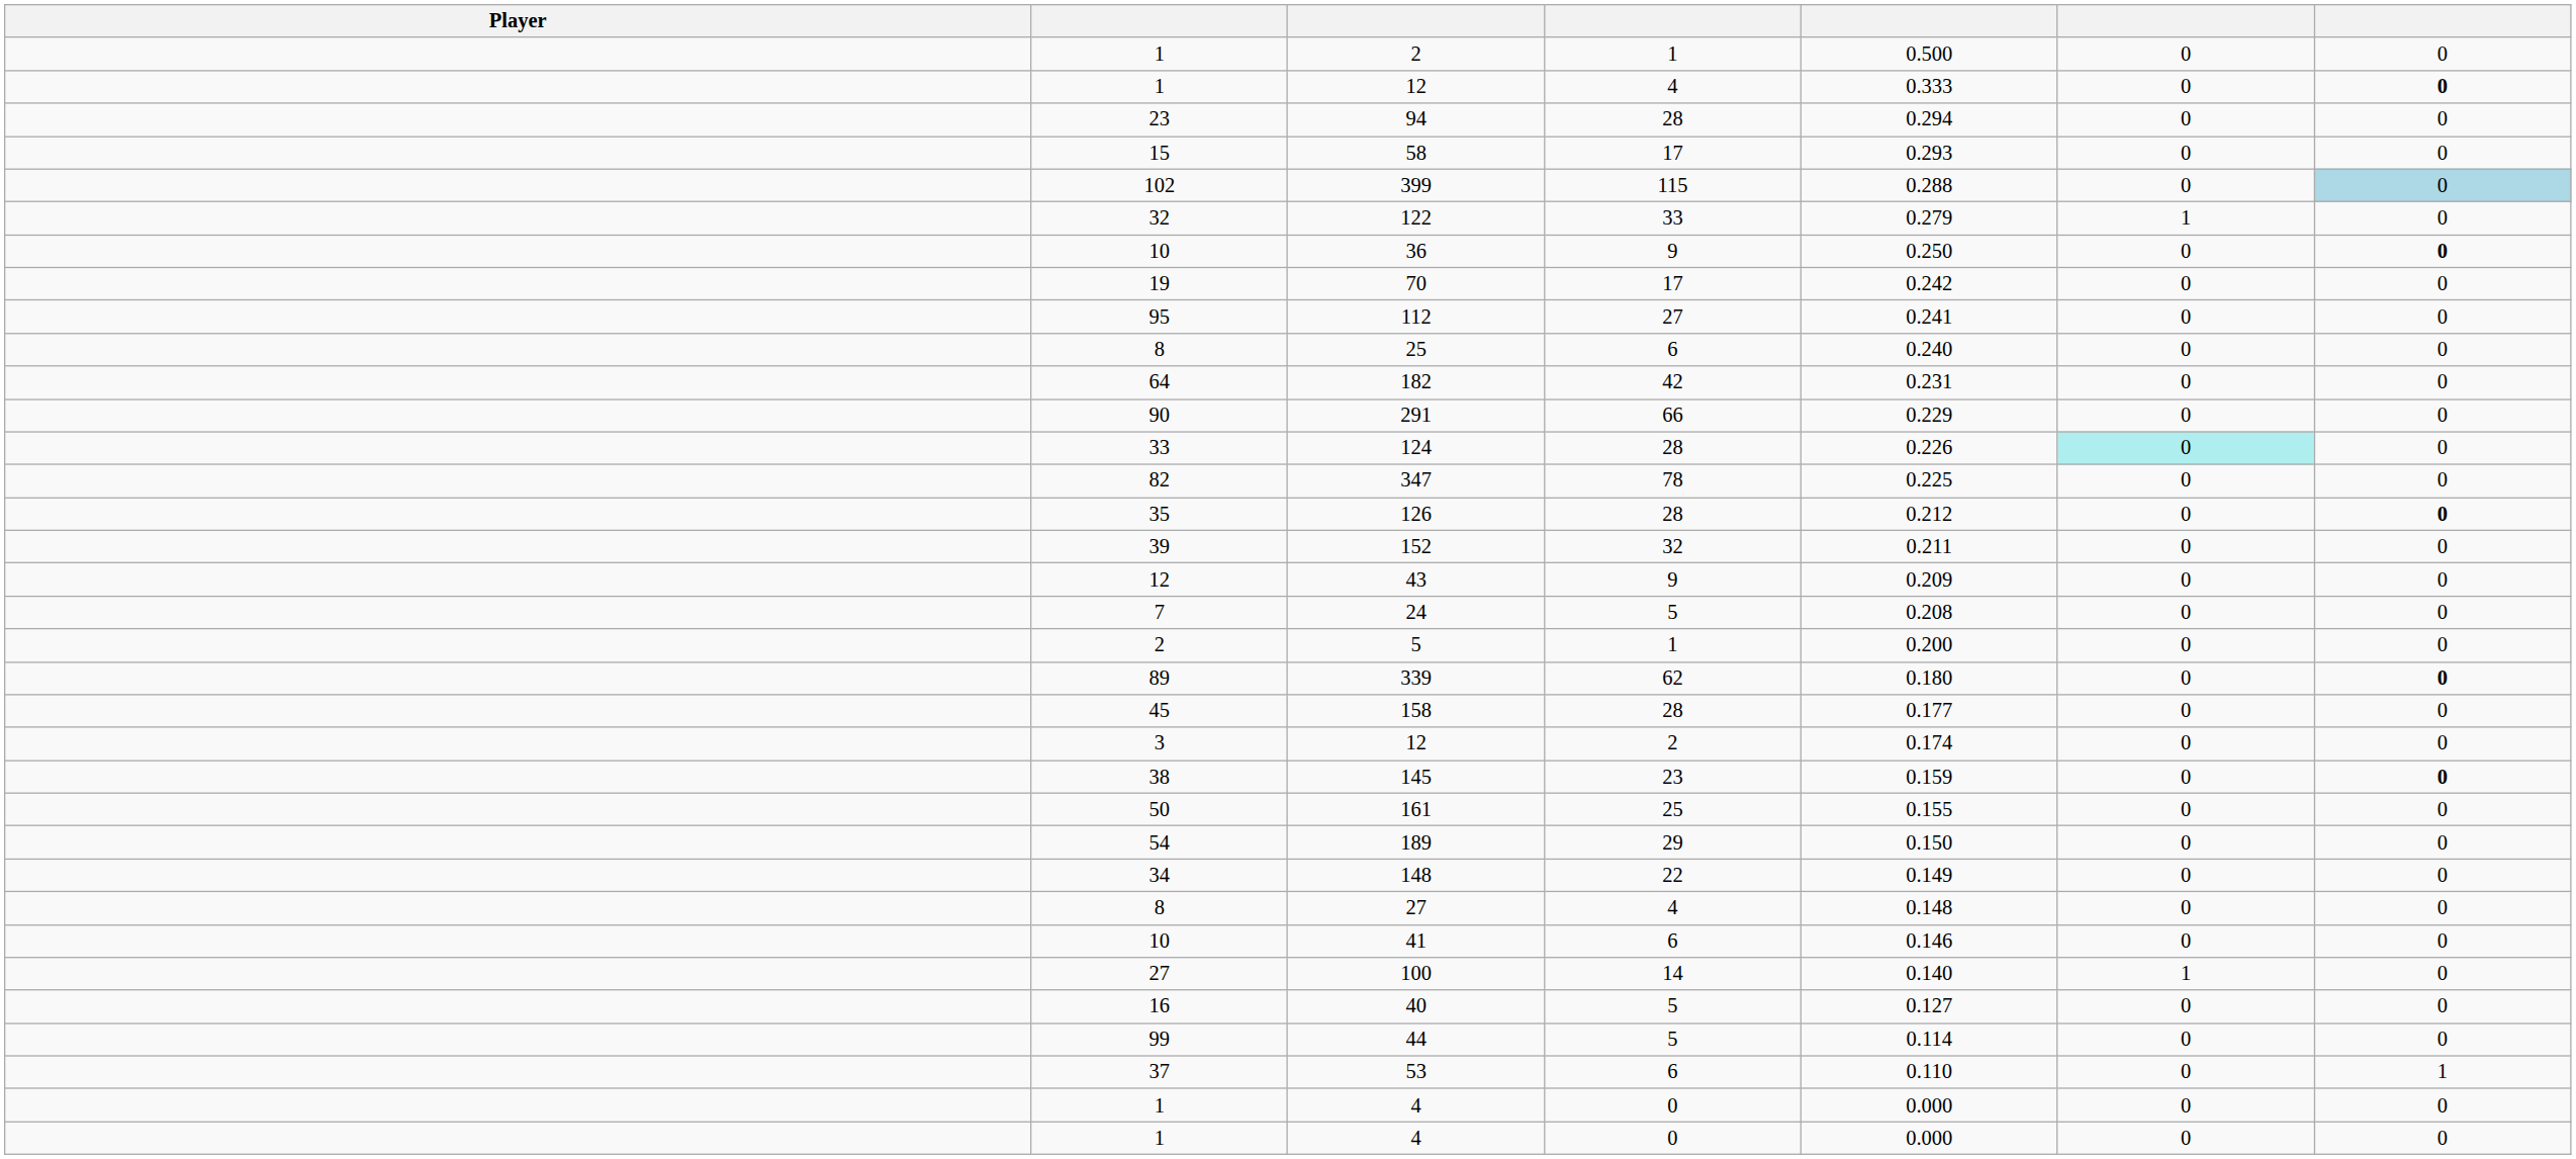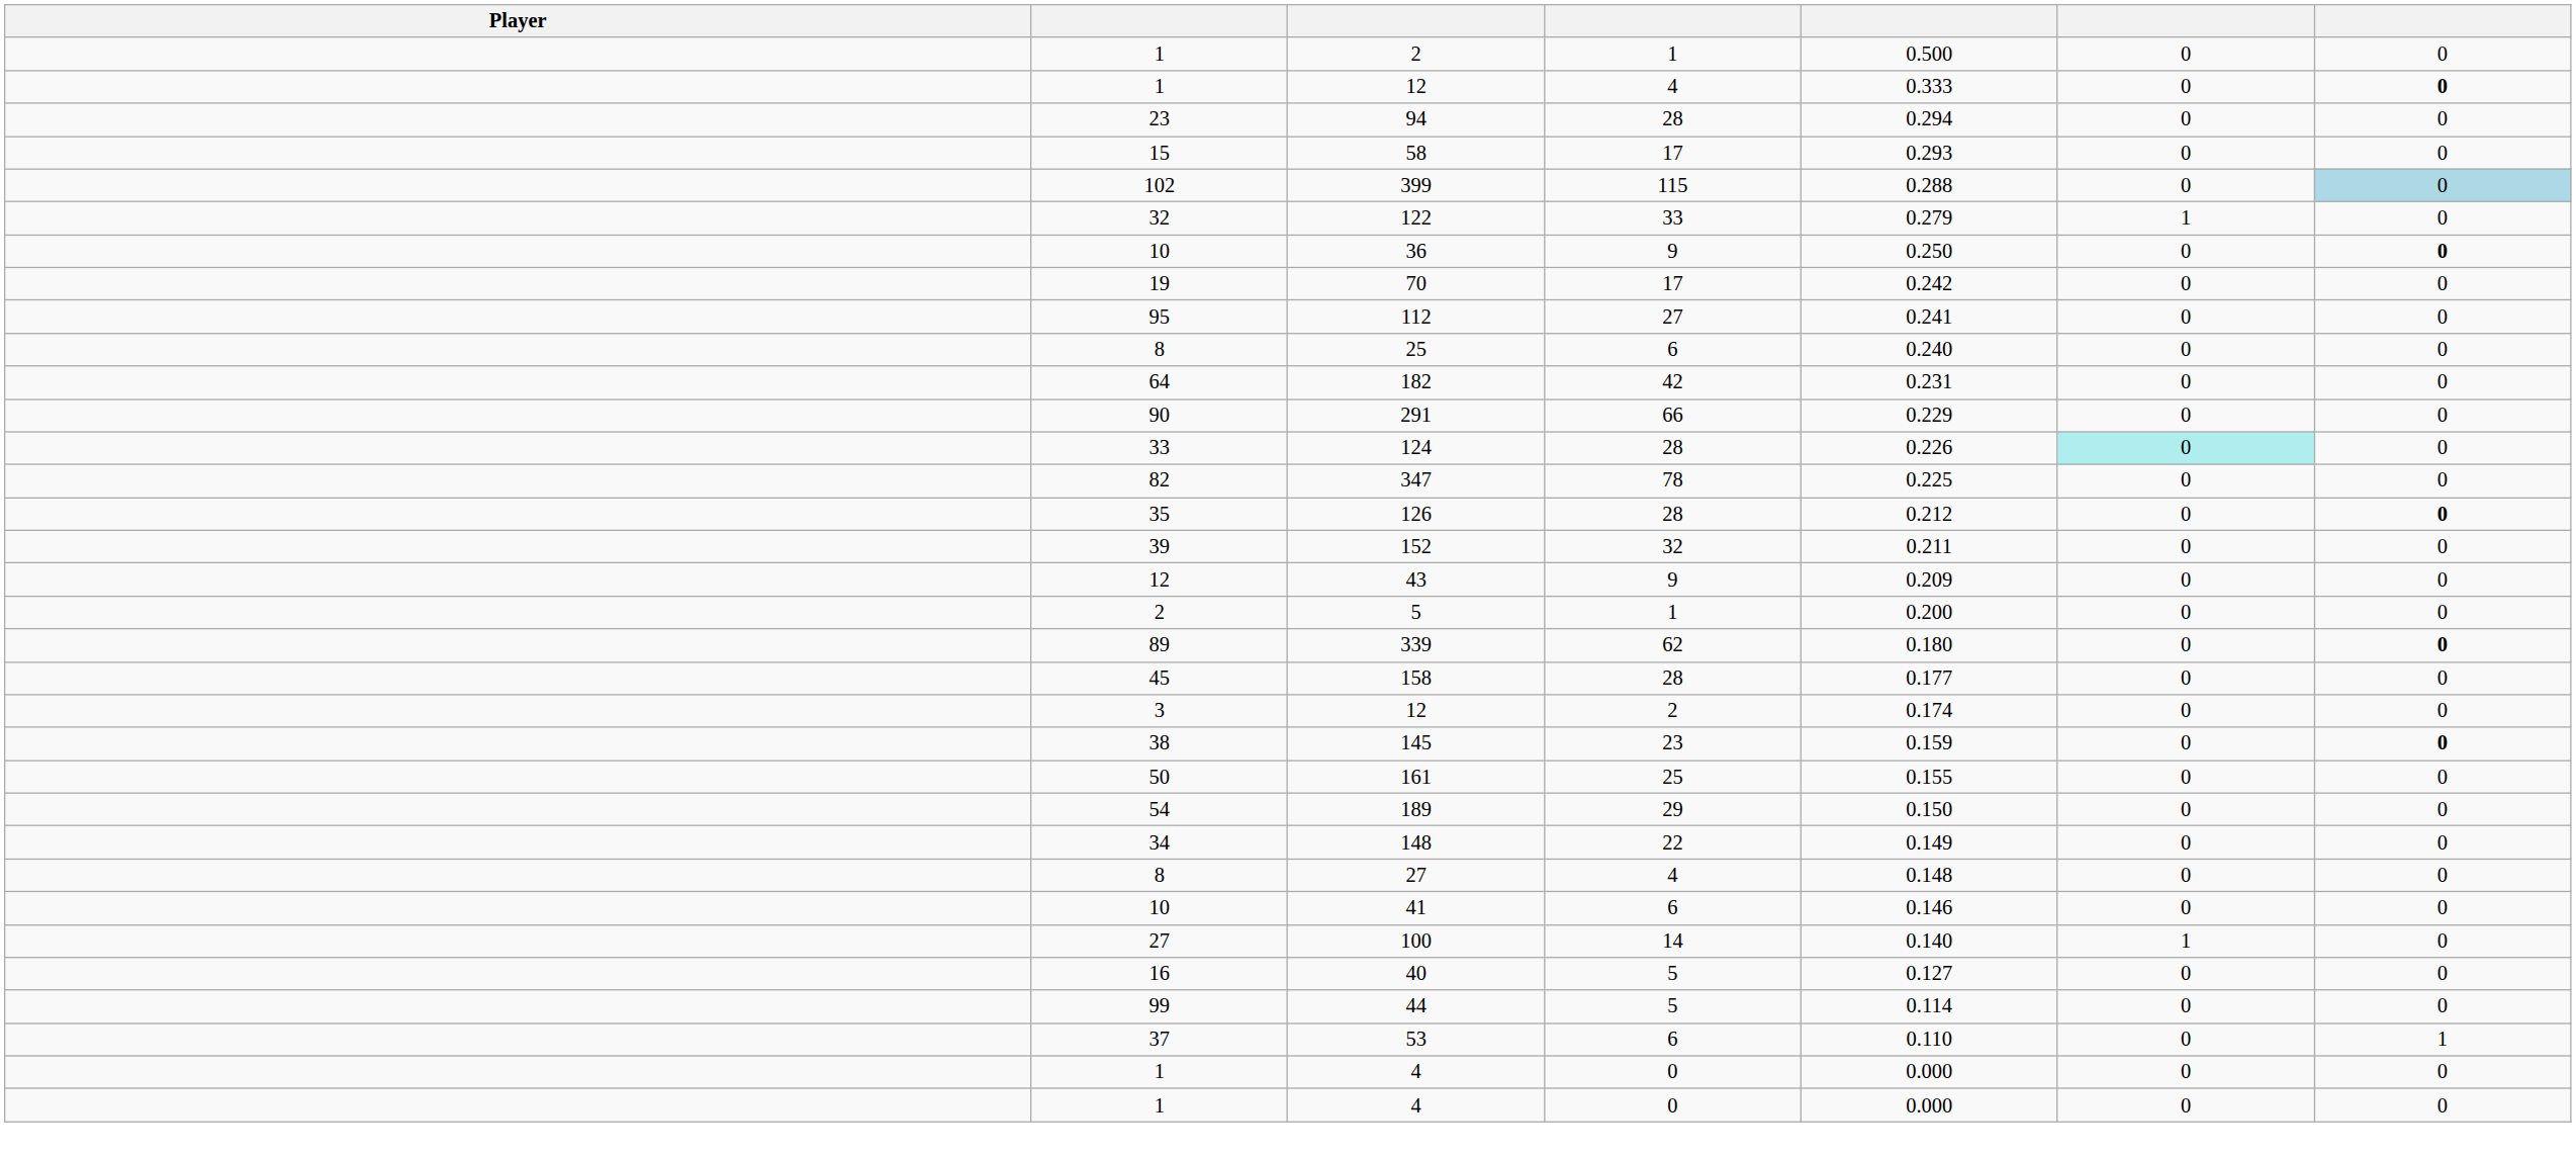- row: 7 | 24 | 5 | 0.208 | 0 | 0
